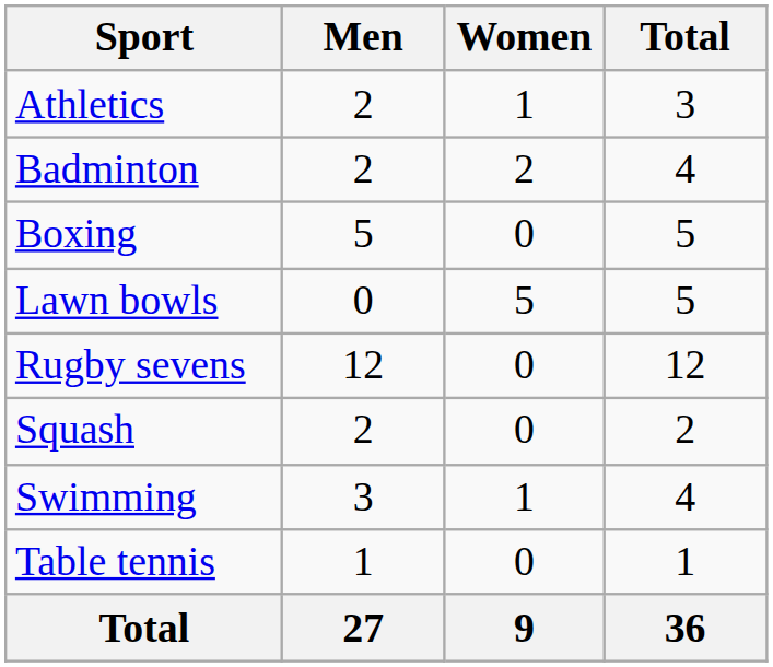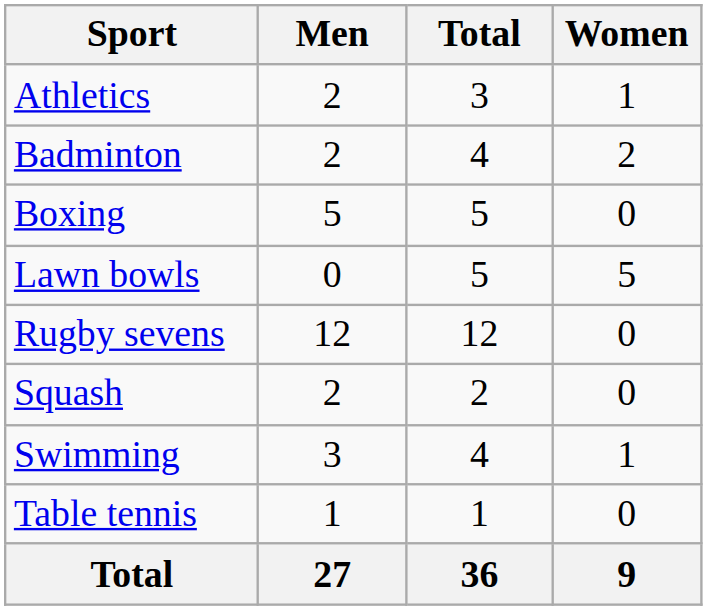columns swapped: Women <-> Total
